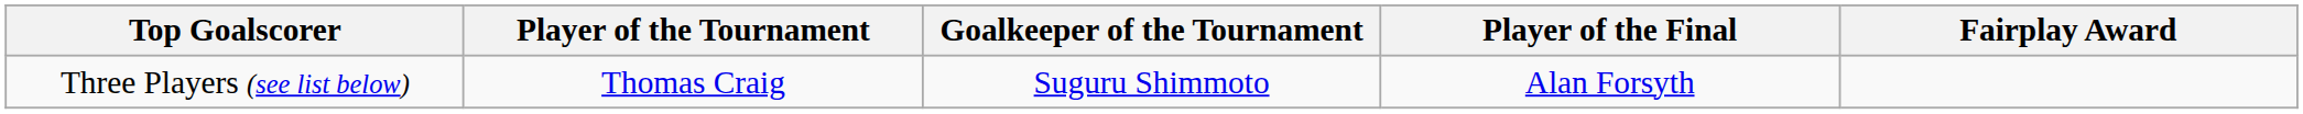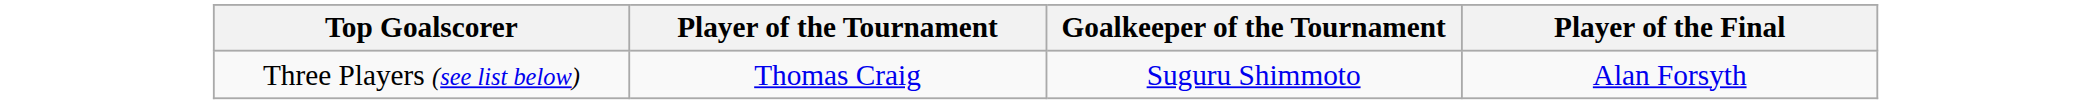- column: Fairplay Award
